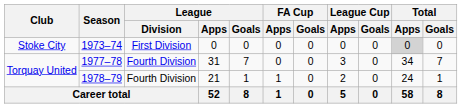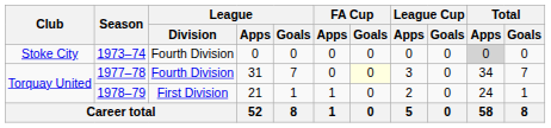1973–74 | League / Division: First Division -> Fourth Division
1977–78 | FA Cup / Goals: no background -> lightyellow background
1978–79 | League / Division: Fourth Division -> First Division
